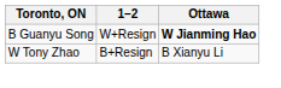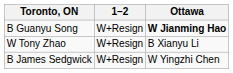W Tony Zhao | 1–2: B+Resign -> W+Resign
+ row: B James Sedgwick | W+Resign | W Yingzhi Chen
